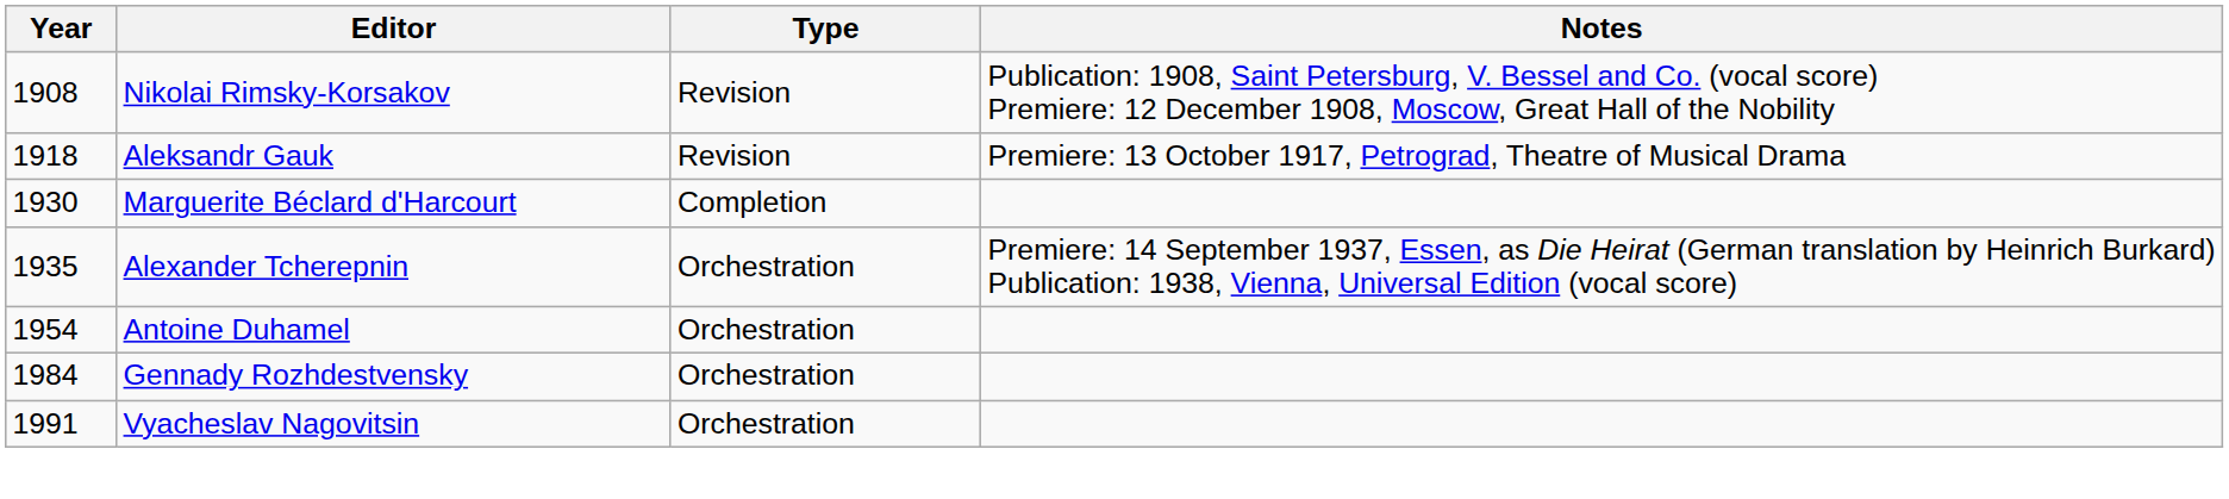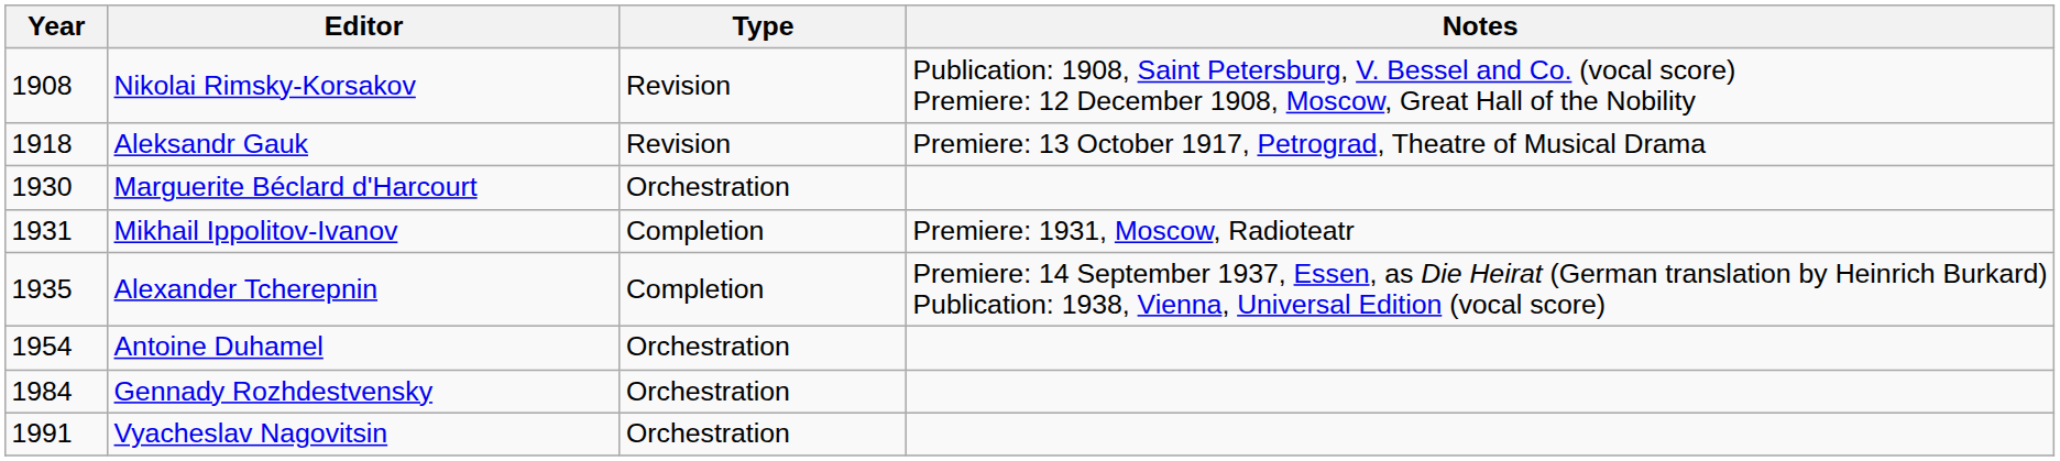Marguerite Béclard d'Harcourt | Type: Completion -> Orchestration
+ row: 1931 | Mikhail Ippolitov-Ivanov | Completion | Premiere: 1931, Moscow, Radioteatr
Alexander Tcherepnin | Type: Orchestration -> Completion
